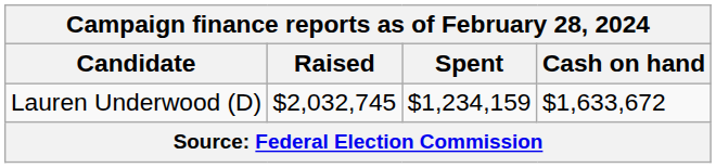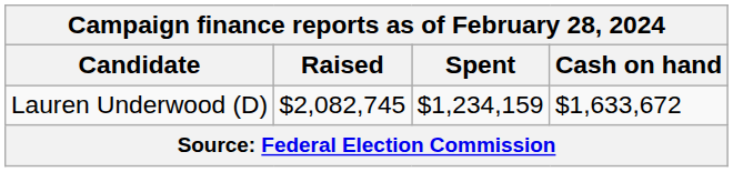Lauren Underwood (D) | Raised: $2,032,745 -> $2,082,745
